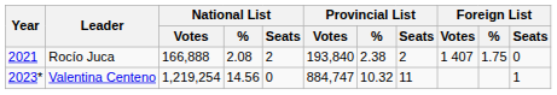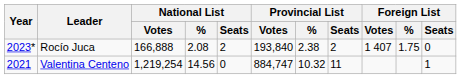Rocío Juca | Year: 2021 -> 2023*
Valentina Centeno | Year: 2023* -> 2021
